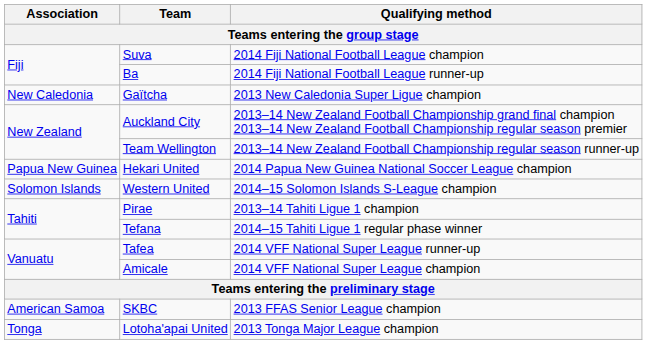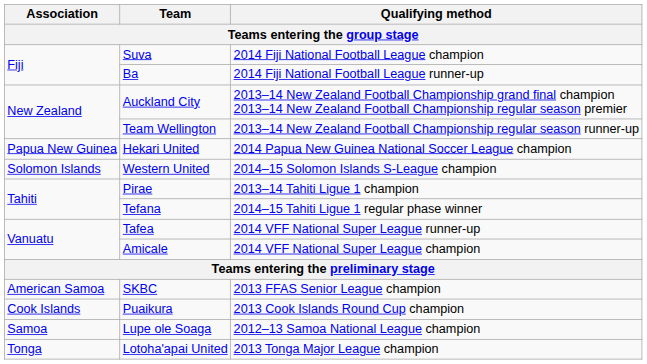- row: New Caledonia | Gaïtcha | 2013 New Caledonia Super Ligue champion
+ row: Cook Islands | Puaikura | 2013 Cook Islands Round Cup champion
+ row: Samoa | Lupe ole Soaga | 2012–13 Samoa National League champion
